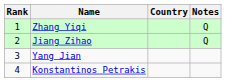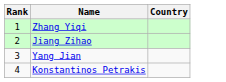- column: Notes | Q | Q
